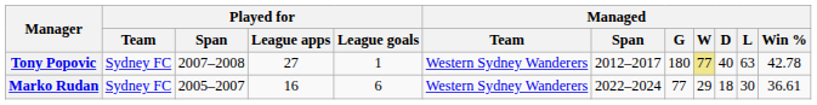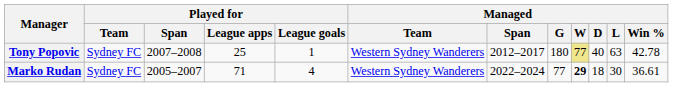Tony Popovic | Played for / League apps: 27 -> 25
Marko Rudan | Played for / League apps: 16 -> 71
Marko Rudan | Played for / League goals: 6 -> 4
Marko Rudan | Managed / W: normal -> bold
